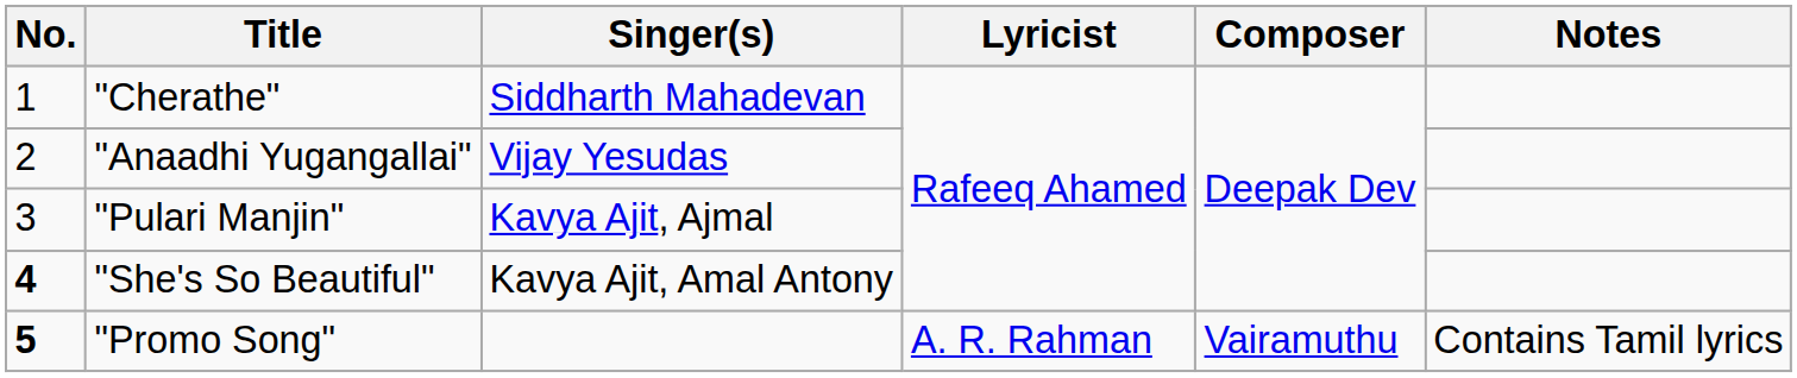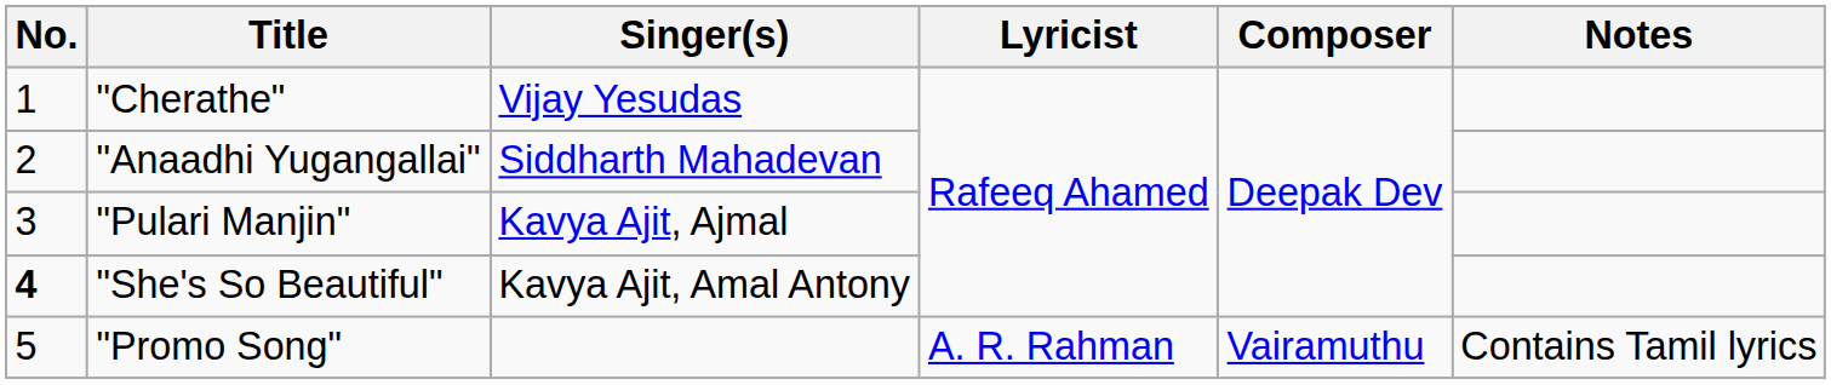"Cherathe" | Singer(s): Siddharth Mahadevan -> Vijay Yesudas
"Anaadhi Yugangallai" | Singer(s): Vijay Yesudas -> Siddharth Mahadevan
"Promo Song" | No.: bold -> normal
